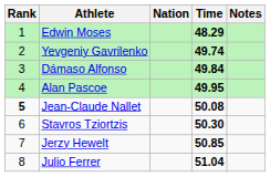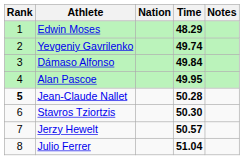Jean-Claude Nallet | Time: 50.08 -> 50.28
Jerzy Hewelt | Time: 50.85 -> 50.57
